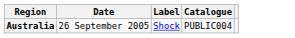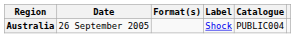+ column: Format(s)
